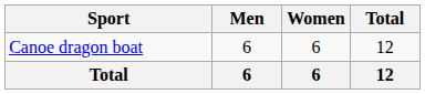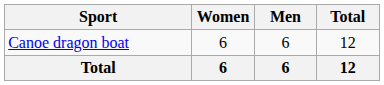columns swapped: Men <-> Women
